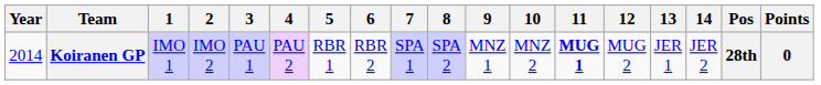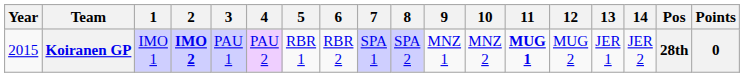Koiranen GP | Year: 2014 -> 2015
Koiranen GP | 2: normal -> bold
